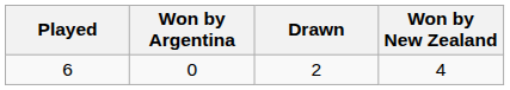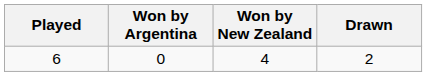columns swapped: Won by New Zealand <-> Drawn
